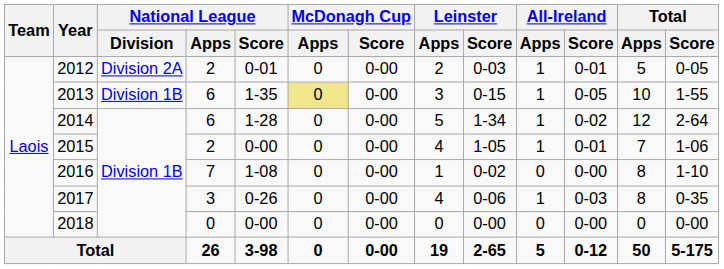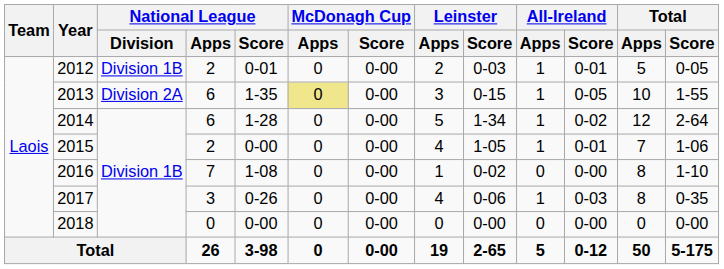2012 | National League / Division: Division 2A -> Division 1B
2013 | National League / Division: Division 1B -> Division 2A
